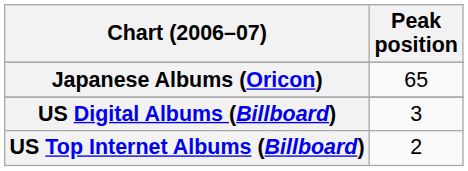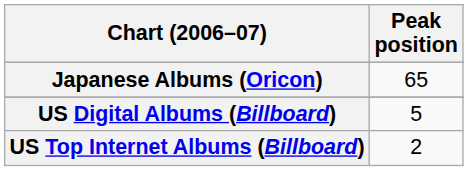US Digital Albums (Billboard) | Peak position: 3 -> 5
